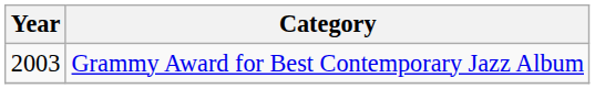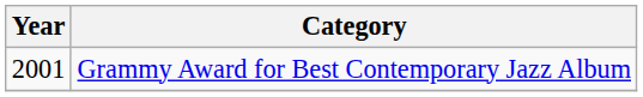Grammy Award for Best Contemporary Jazz Album | Year: 2003 -> 2001
